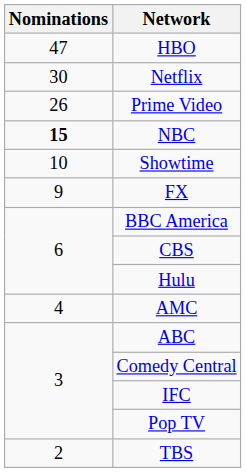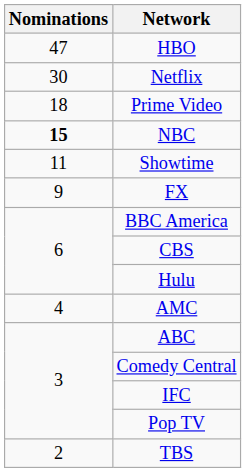Prime Video | Nominations: 26 -> 18
Showtime | Nominations: 10 -> 11
